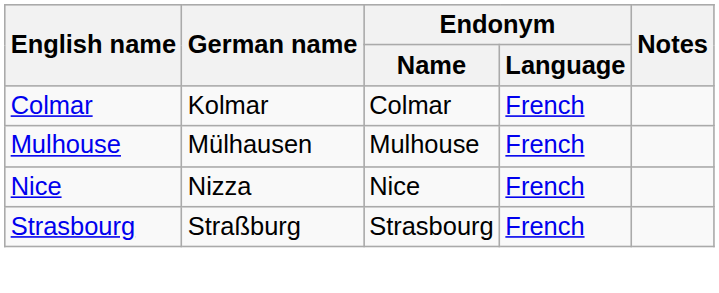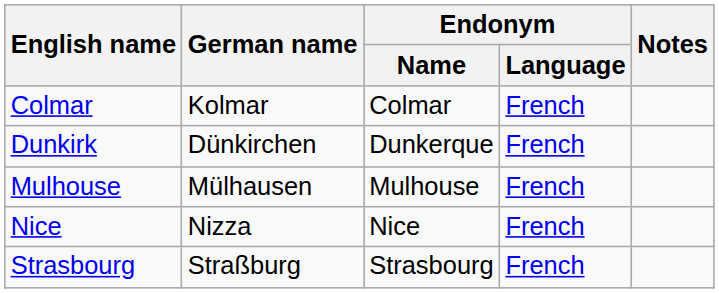+ row: Dunkirk | Dünkirchen | Dunkerque | French
